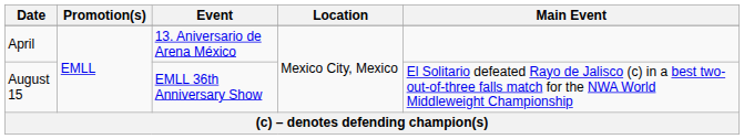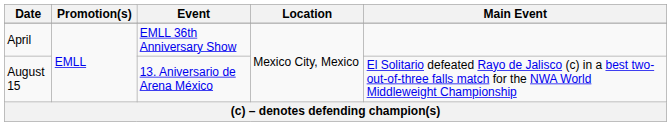April | Event: 13. Aniversario de Arena México -> EMLL 36th Anniversary Show
August 15 | Event: EMLL 36th Anniversary Show -> 13. Aniversario de Arena México
